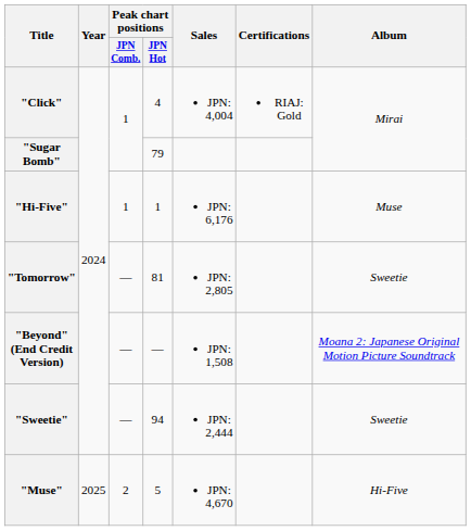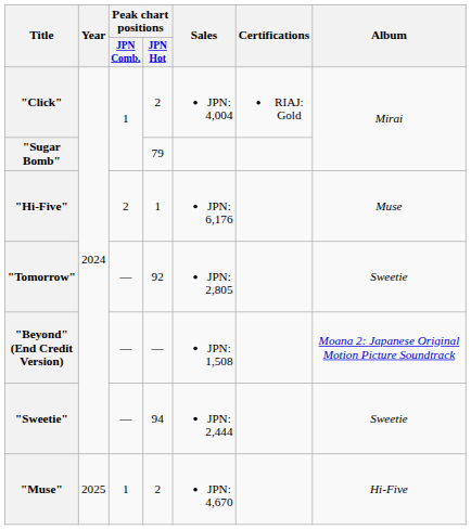"Click" | Peak chart positions / JPN Hot: 4 -> 2
"Hi-Five" | Peak chart positions / JPN Comb.: 1 -> 2
"Tomorrow" | Peak chart positions / JPN Hot: 81 -> 92
"Muse" | Peak chart positions / JPN Comb.: 2 -> 1
"Muse" | Peak chart positions / JPN Hot: 5 -> 2
